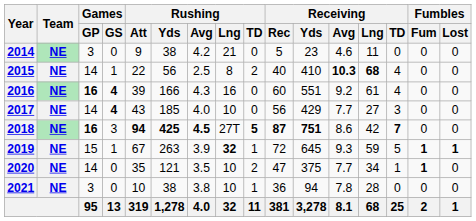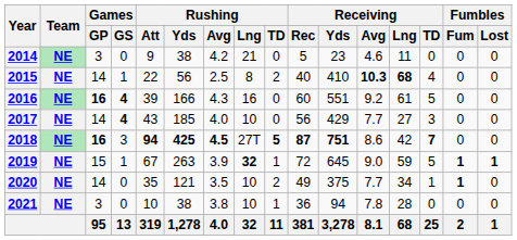2016 | Receiving / TD: 4 -> 5
2019 | Receiving / Avg: 9.3 -> 9.0
2020 | Receiving / Rec: 47 -> 49
